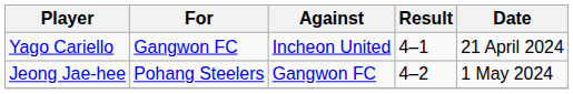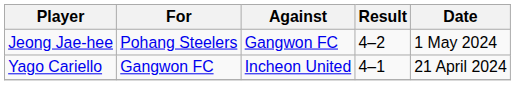rows swapped: Yago Cariello <-> Jeong Jae-hee
